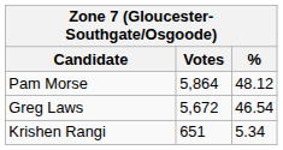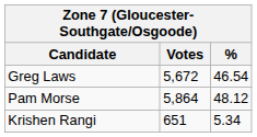rows swapped: Pam Morse <-> Greg Laws
